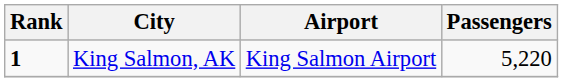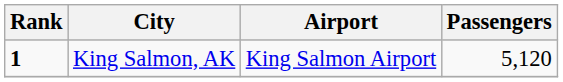King Salmon, AK | Passengers: 5,220 -> 5,120
